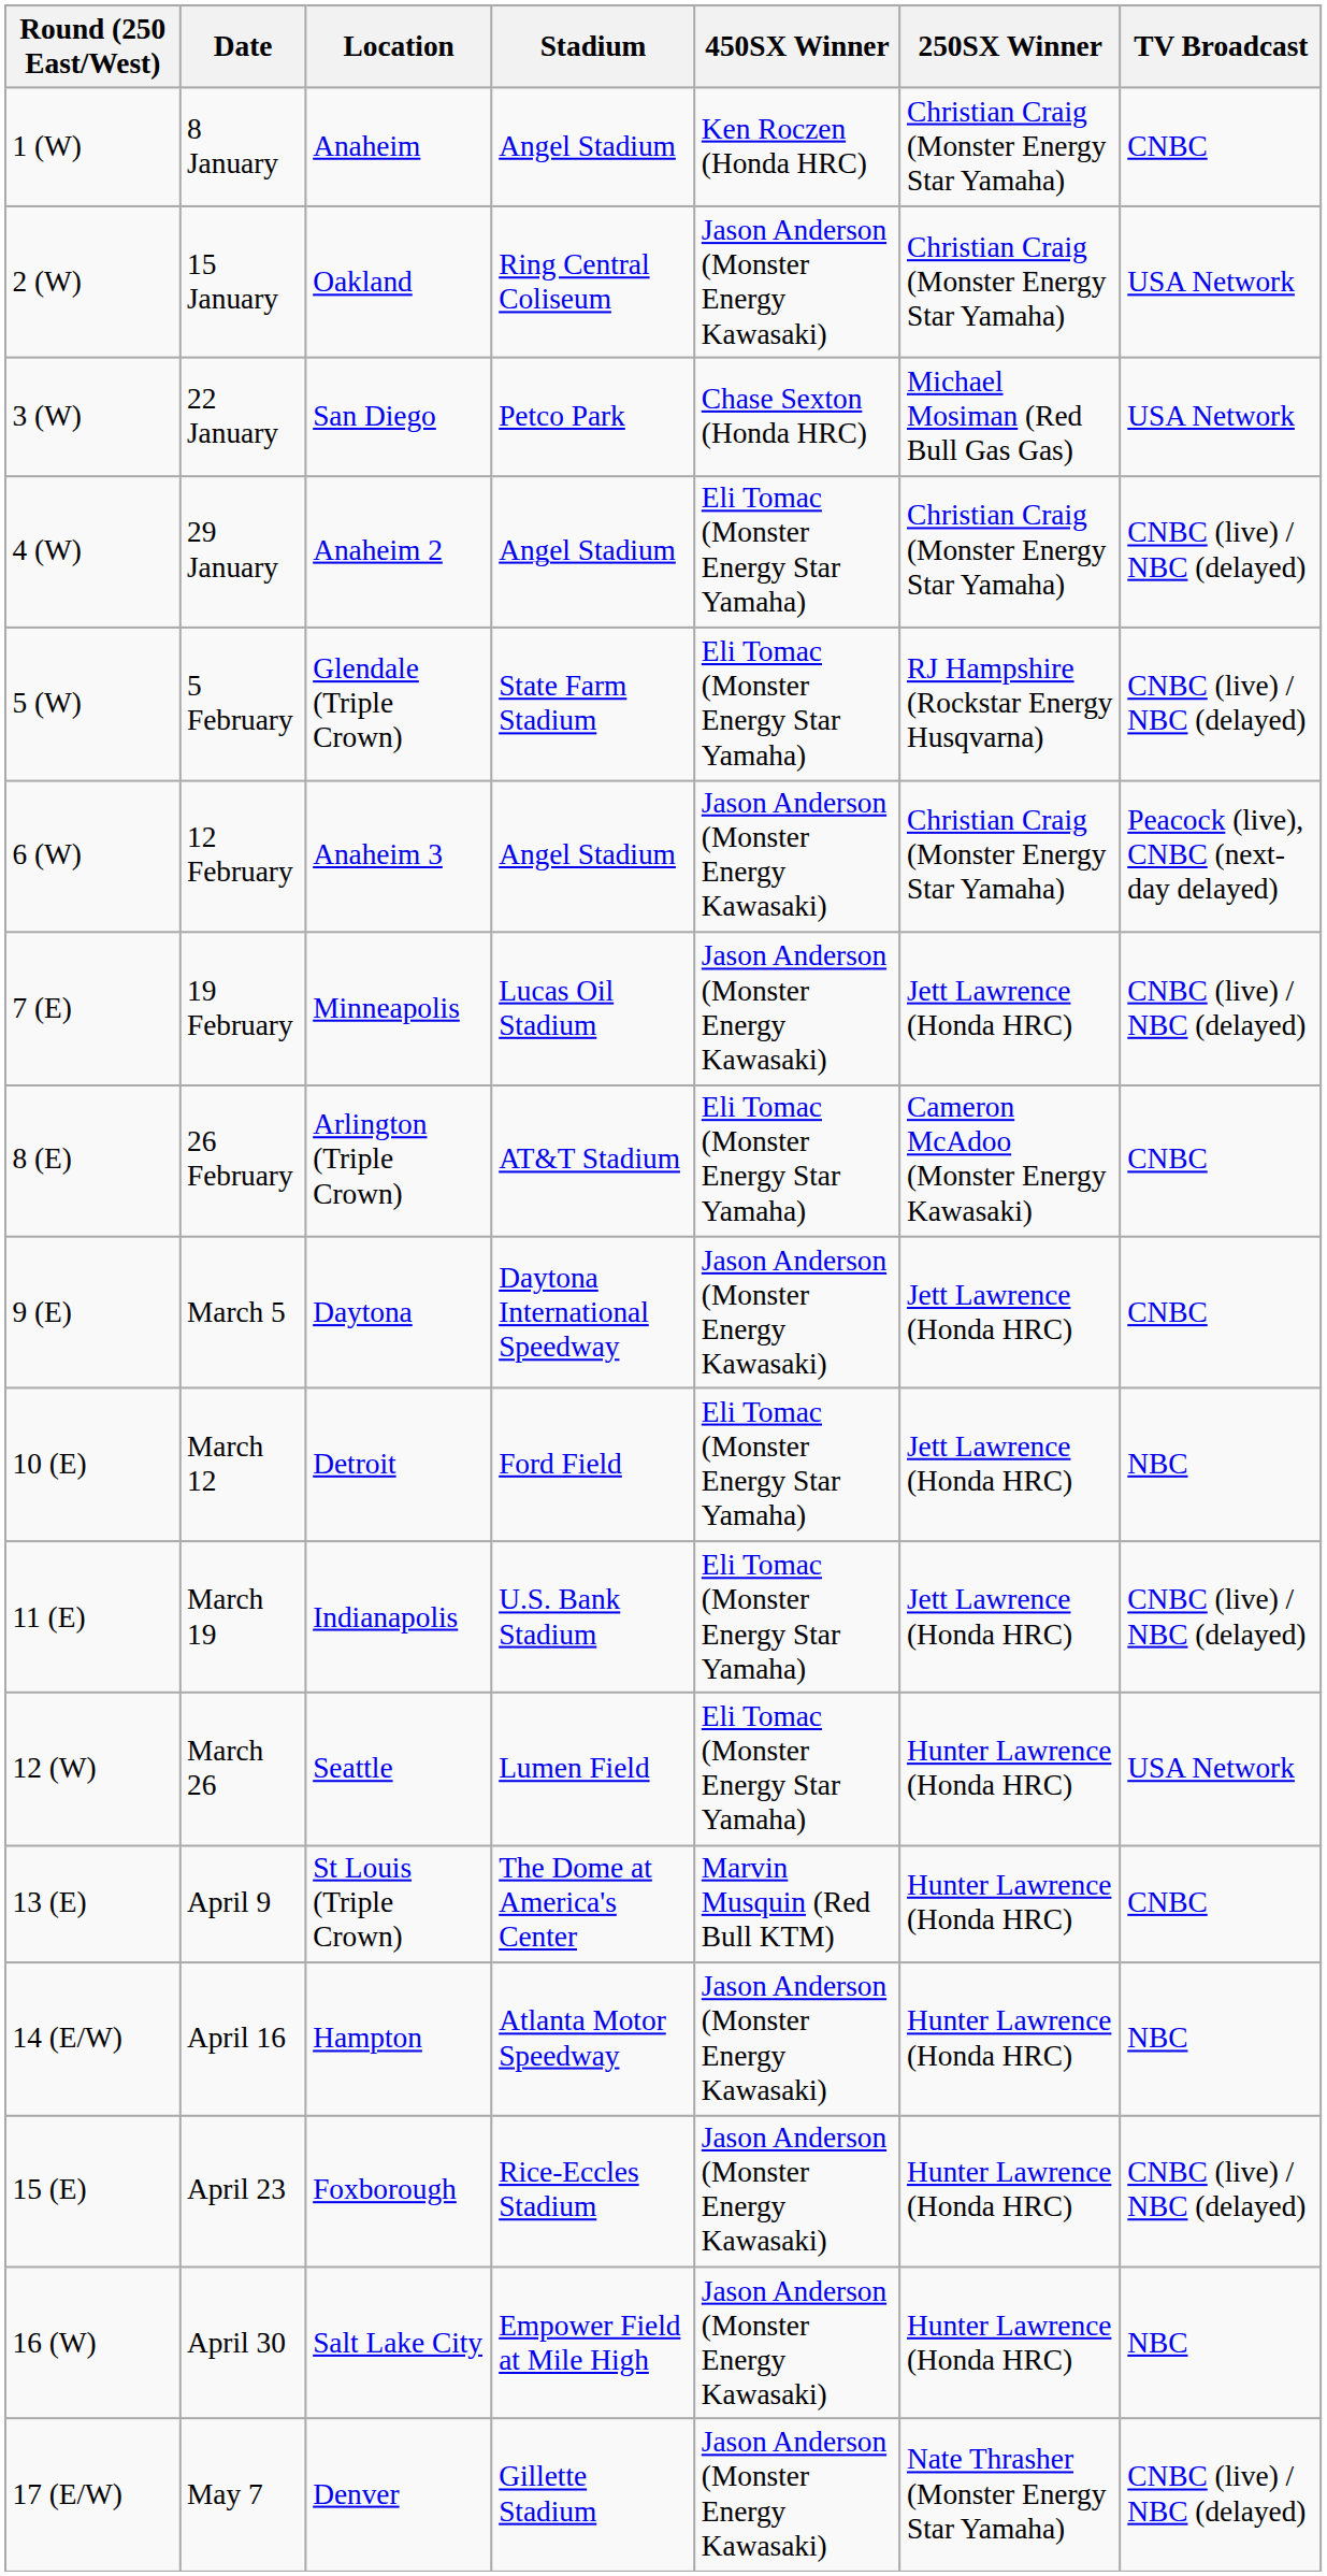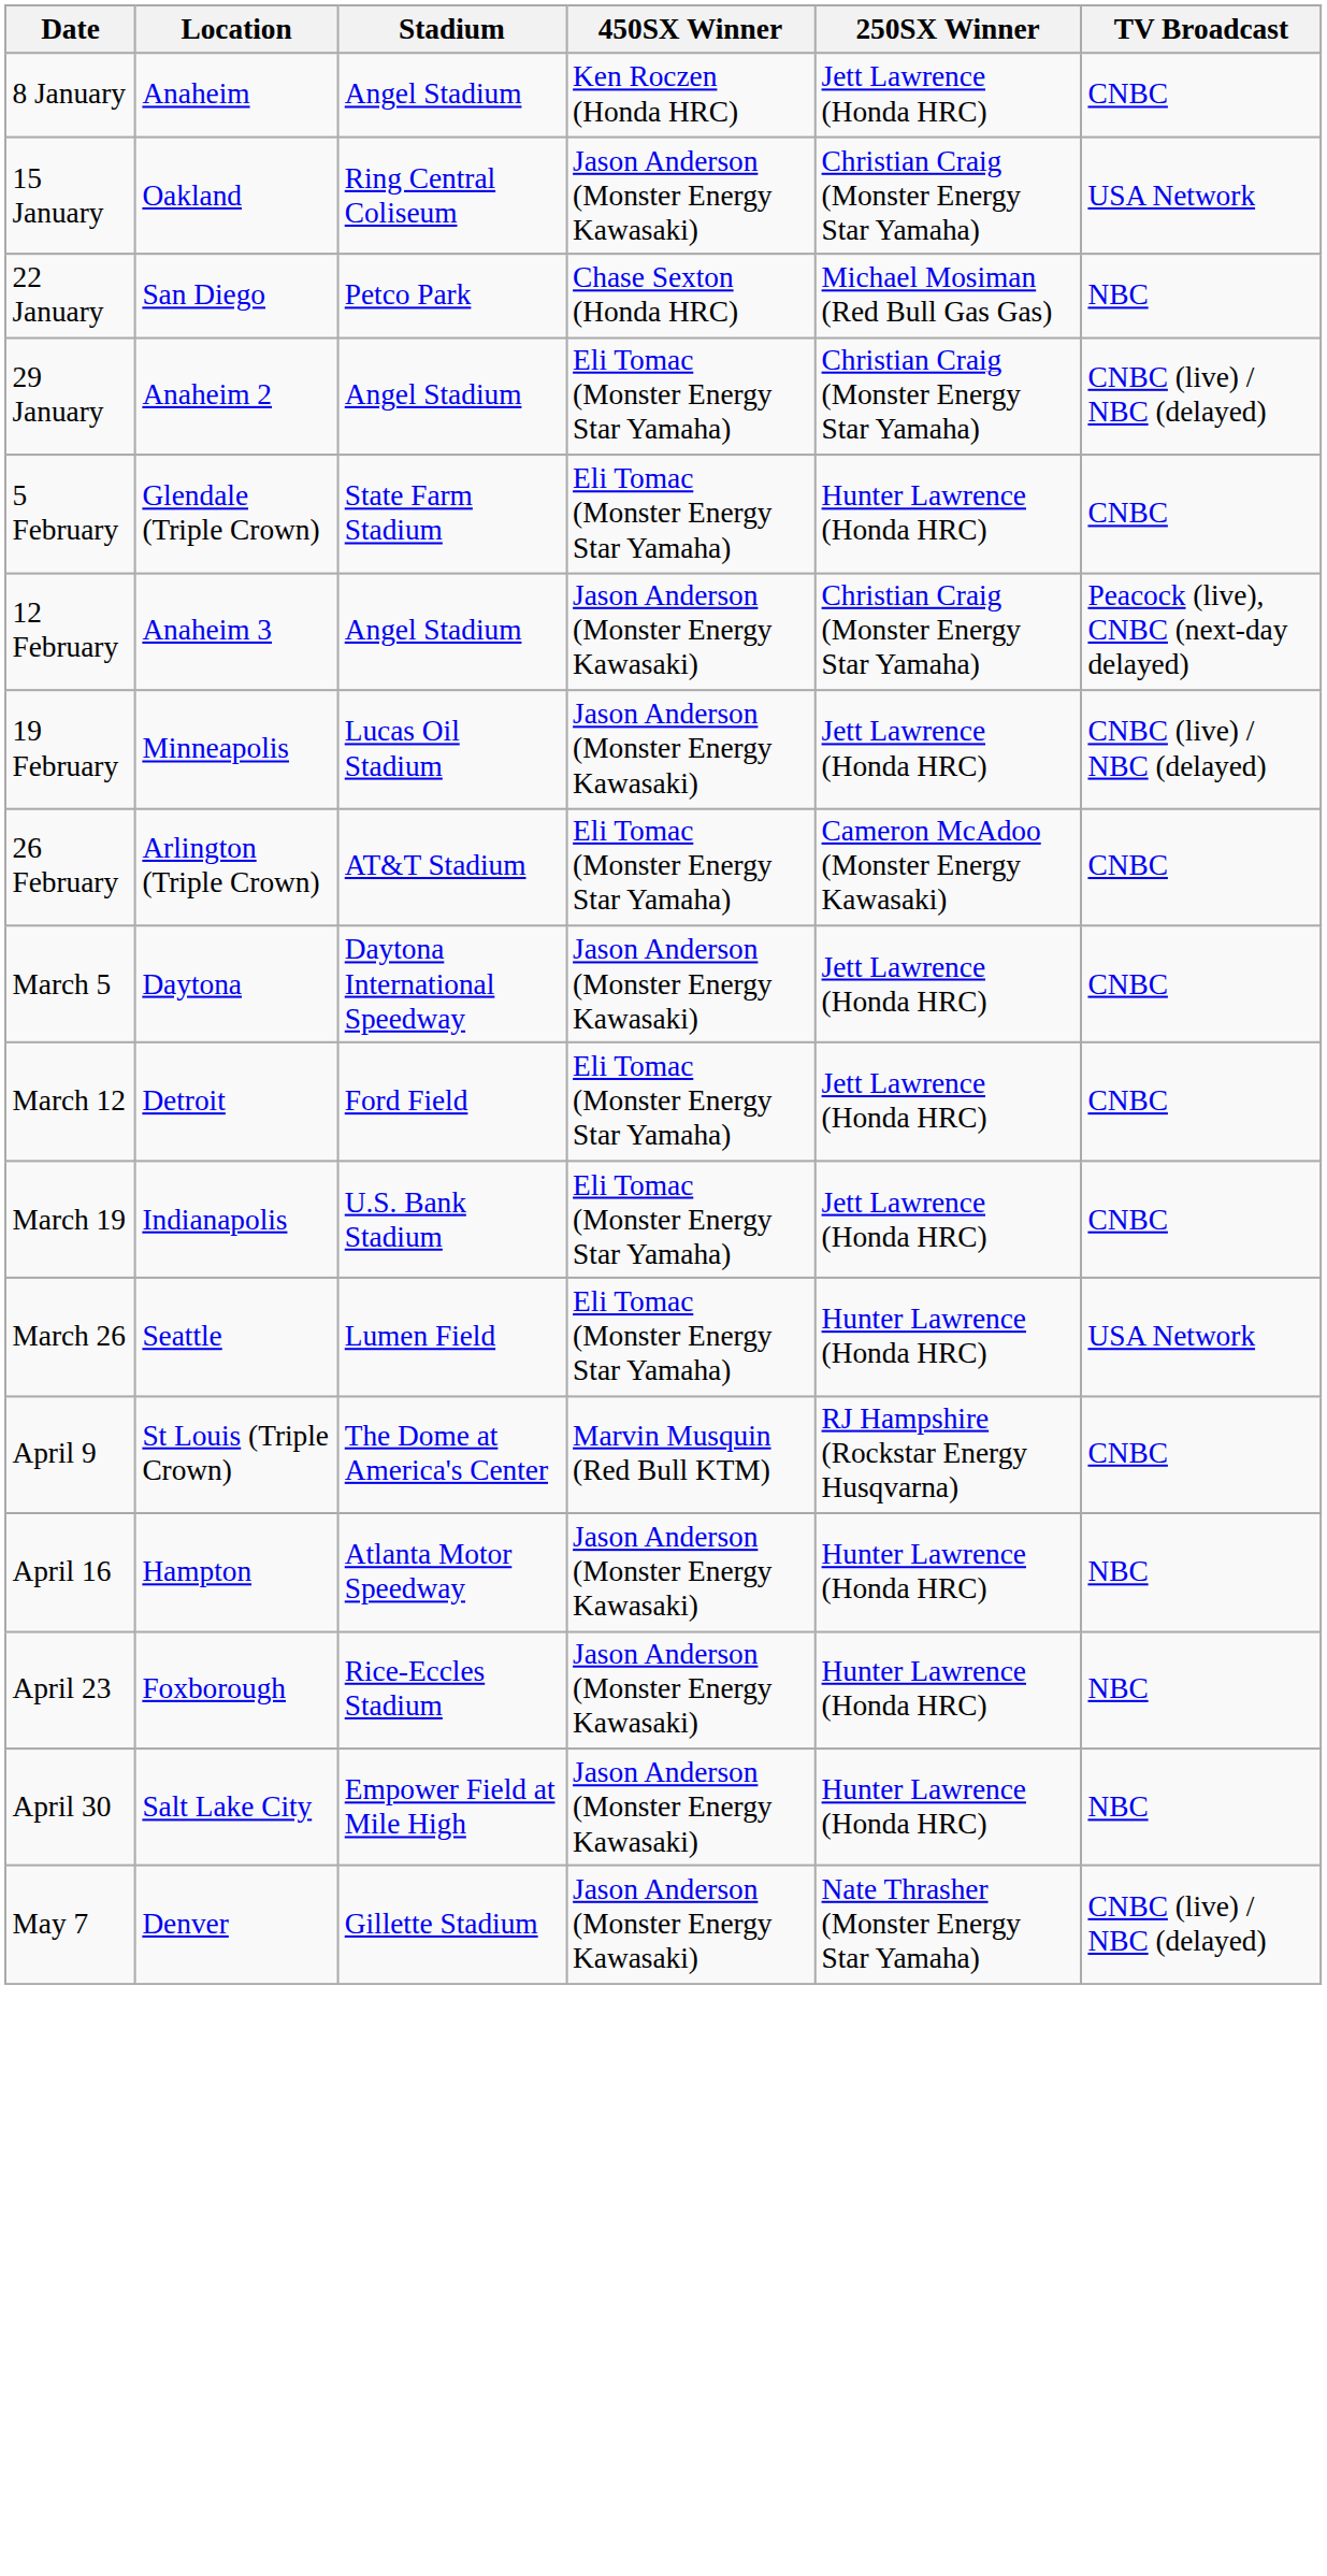- column: Round (250 East/West) | 1 (W) | 2 (W) | 3 (W) | 4 (W) | 5 (W) | 6 (W) | 7 (E) | 8 (E) | 9 (E) | 10 (E) | 11 (E) | 12 (W) | 13 (E) | 14 (E/W) | 15 (E) | 16 (W) | 17 (E/W)
8 January | 250SX Winner: Christian Craig (Monster Energy Star Yamaha) -> Jett Lawrence (Honda HRC)
22 January | TV Broadcast: USA Network -> NBC
5 February | 250SX Winner: RJ Hampshire (Rockstar Energy Husqvarna) -> Hunter Lawrence (Honda HRC)
5 February | TV Broadcast: CNBC (live) / NBC (delayed) -> CNBC
March 12 | TV Broadcast: NBC -> CNBC
March 19 | TV Broadcast: CNBC (live) / NBC (delayed) -> CNBC
April 9 | 250SX Winner: Hunter Lawrence (Honda HRC) -> RJ Hampshire (Rockstar Energy Husqvarna)
April 23 | TV Broadcast: CNBC (live) / NBC (delayed) -> NBC
